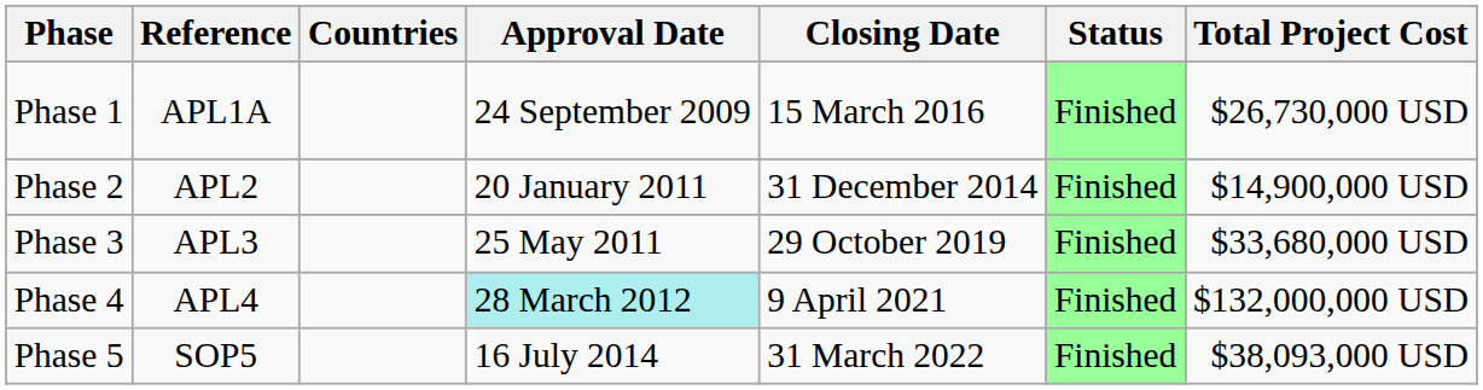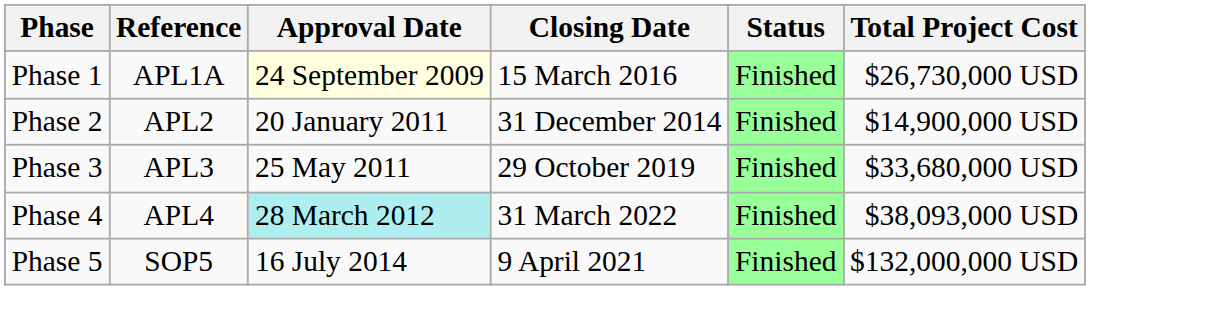- column: Countries
Phase 1 | Approval Date: no background -> lightyellow background
Phase 4 | Closing Date: 9 April 2021 -> 31 March 2022
Phase 4 | Total Project Cost: $132,000,000 USD -> $38,093,000 USD
Phase 5 | Closing Date: 31 March 2022 -> 9 April 2021
Phase 5 | Total Project Cost: $38,093,000 USD -> $132,000,000 USD
